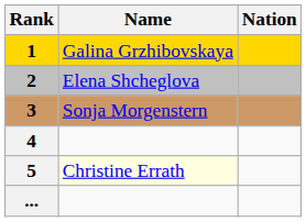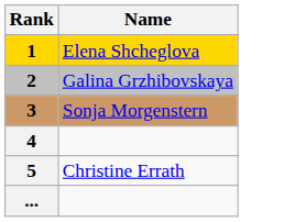- column: Nation
1 | Name: Galina Grzhibovskaya -> Elena Shcheglova
2 | Name: Elena Shcheglova -> Galina Grzhibovskaya
5 | Name: lightyellow background -> no background
